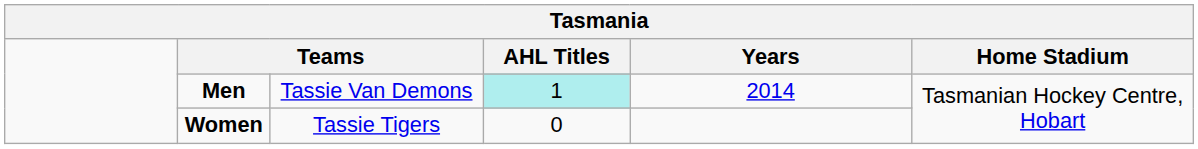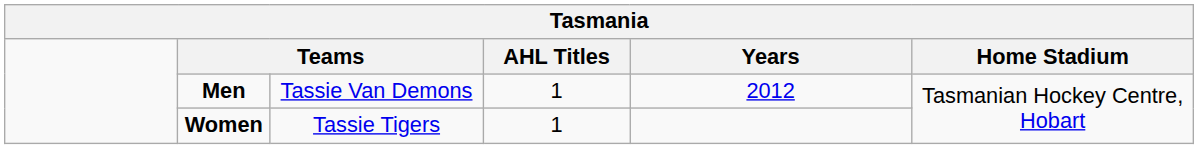Men | AHL Titles: paleturquoise background -> no background
Men | Years: 2014 -> 2012
Women | AHL Titles: 0 -> 1
